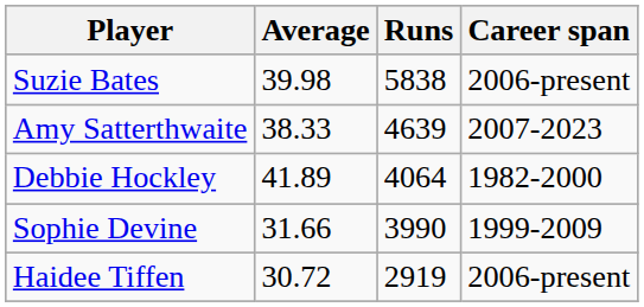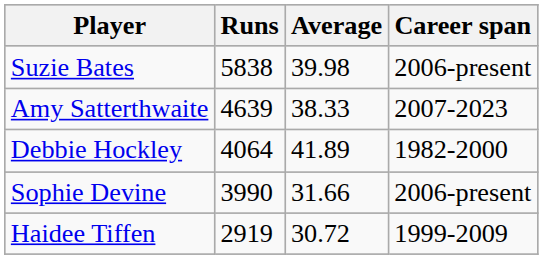columns swapped: Runs <-> Average
Sophie Devine | Career span: 1999-2009 -> 2006-present
Haidee Tiffen | Career span: 2006-present -> 1999-2009
